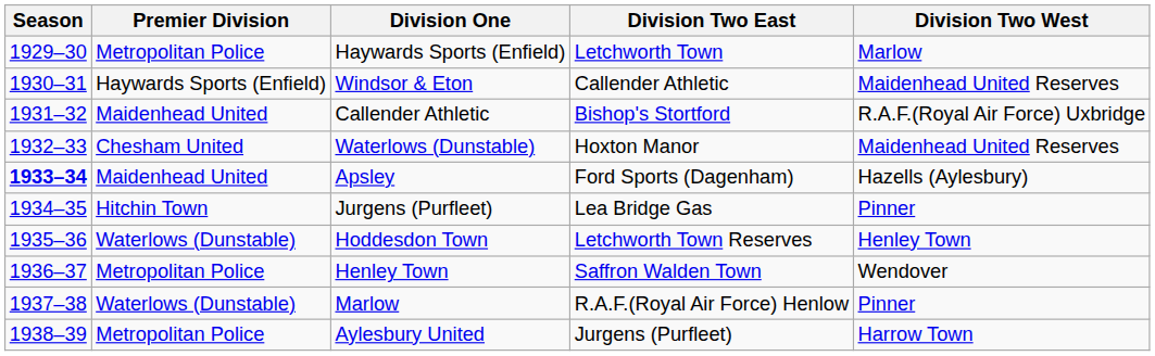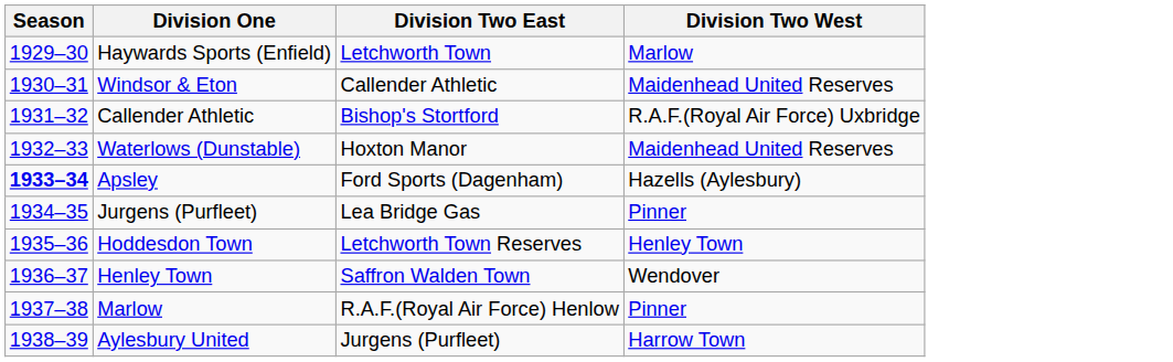- column: Premier Division | Metropolitan Police | Haywards Sports (Enfield) | Maidenhead United | Chesham United | Maidenhead United | Hitchin Town | Waterlows (Dunstable) | Metropolitan Police | Waterlows (Dunstable) | Metropolitan Police
